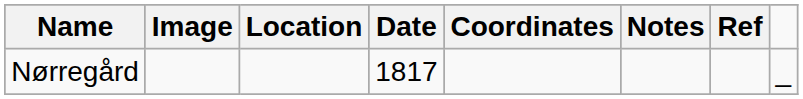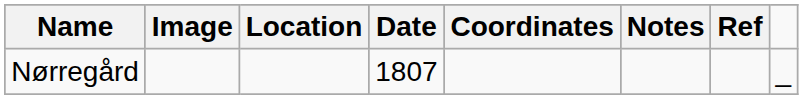Nørregård | Date: 1817 -> 1807
